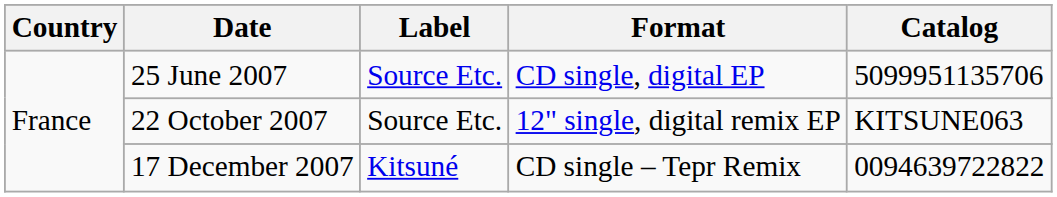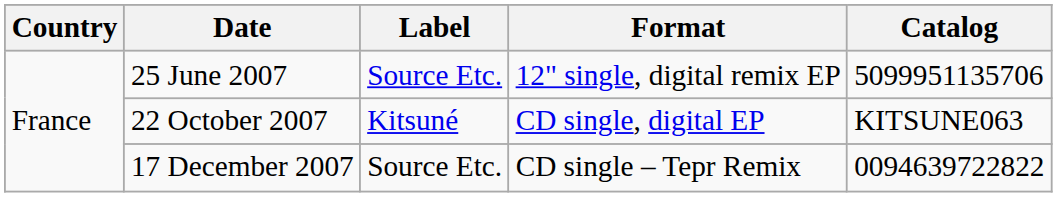25 June 2007 | Format: CD single, digital EP -> 12" single, digital remix EP
22 October 2007 | Label: Source Etc. -> Kitsuné
22 October 2007 | Format: 12" single, digital remix EP -> CD single, digital EP
17 December 2007 | Label: Kitsuné -> Source Etc.
